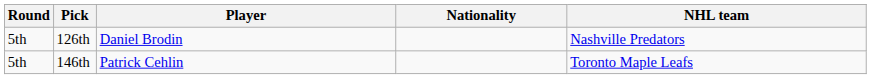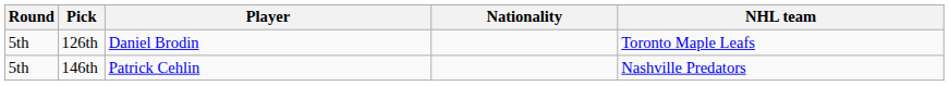126th | NHL team: Nashville Predators -> Toronto Maple Leafs
146th | NHL team: Toronto Maple Leafs -> Nashville Predators
